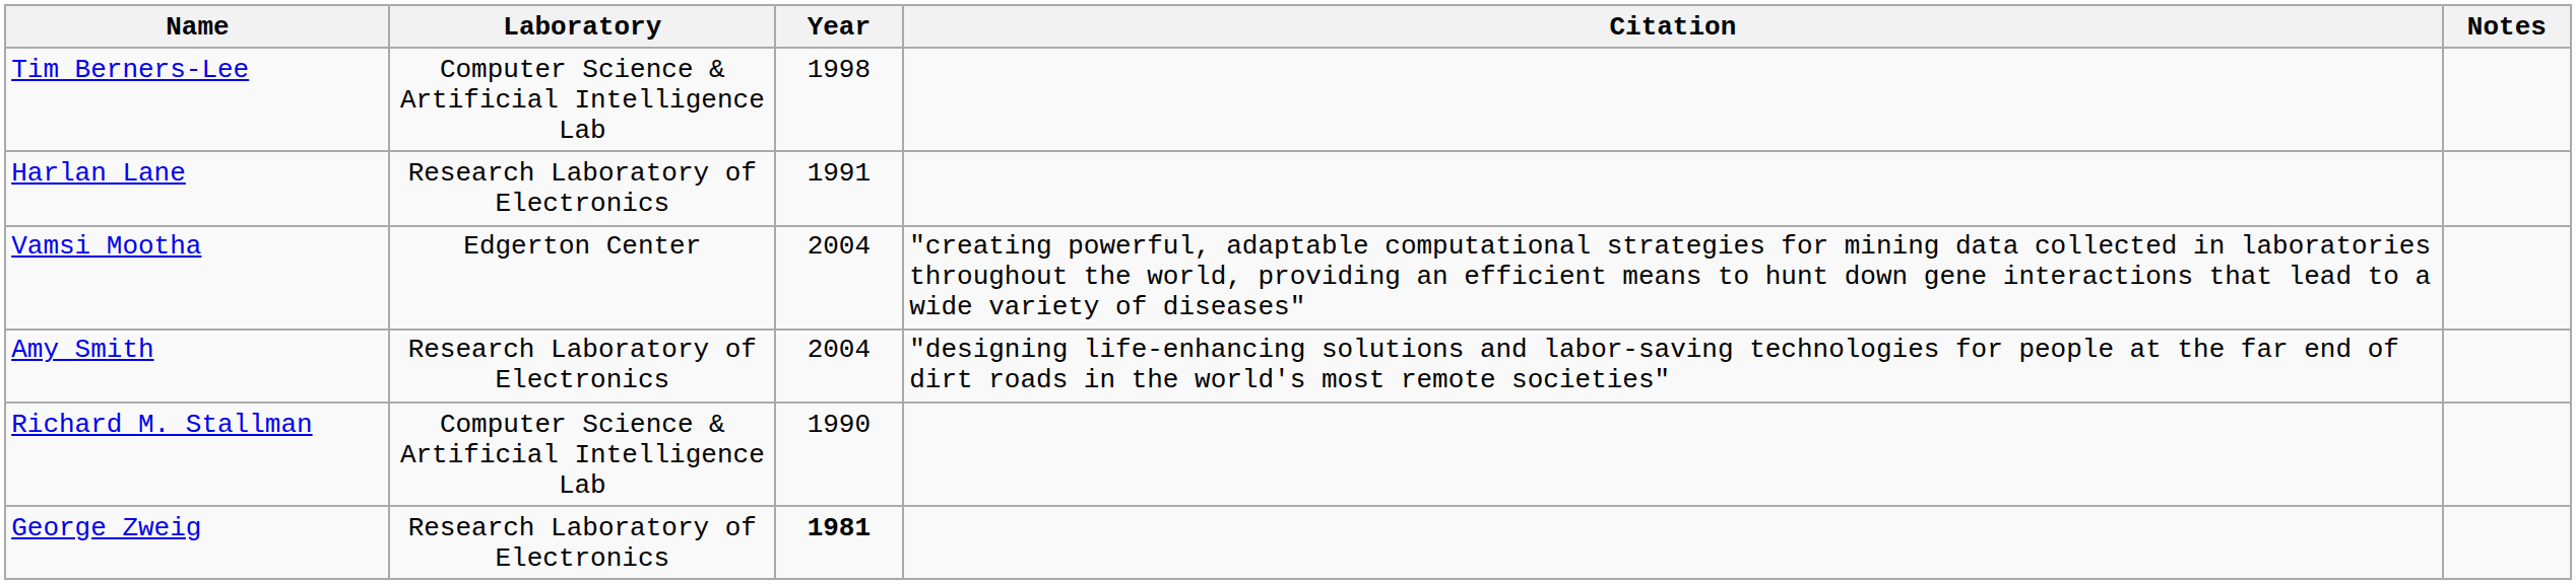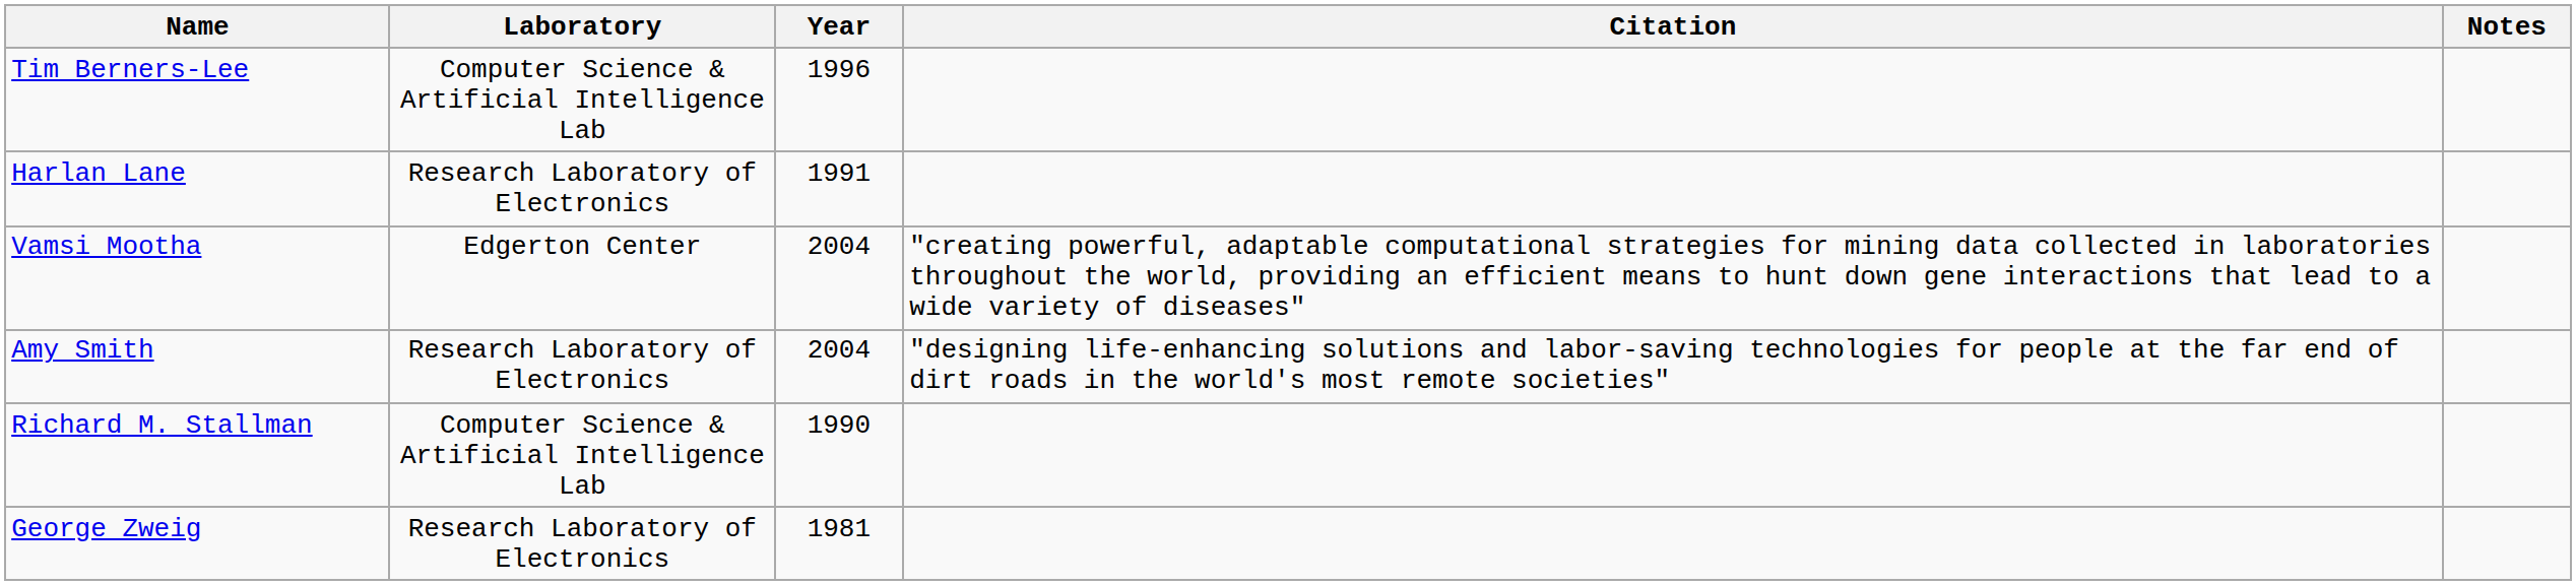Tim Berners-Lee | Year: 1998 -> 1996
George Zweig | Year: bold -> normal
